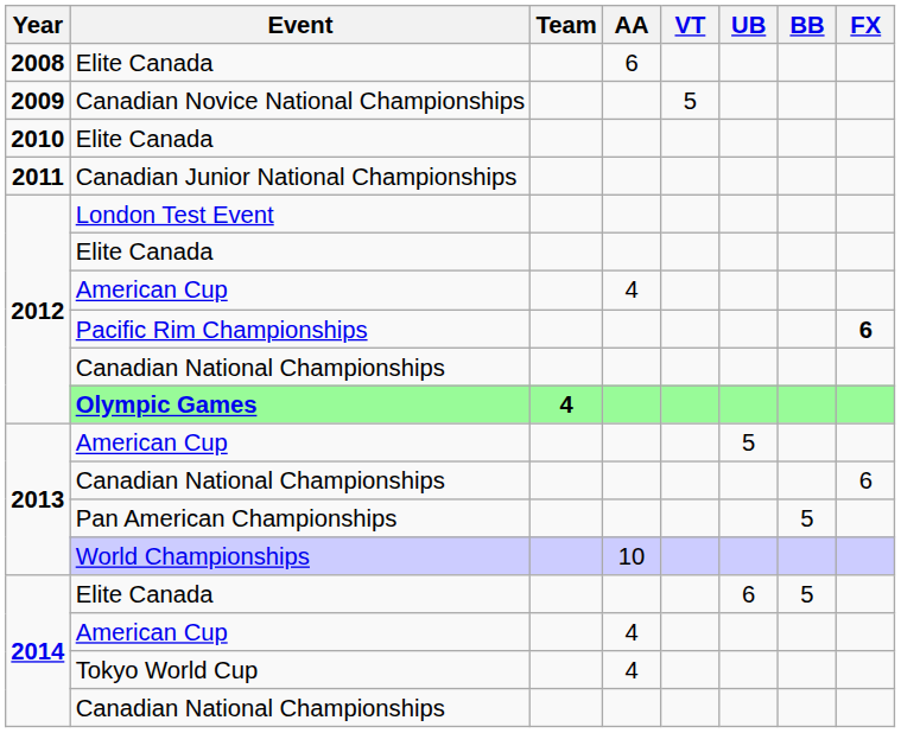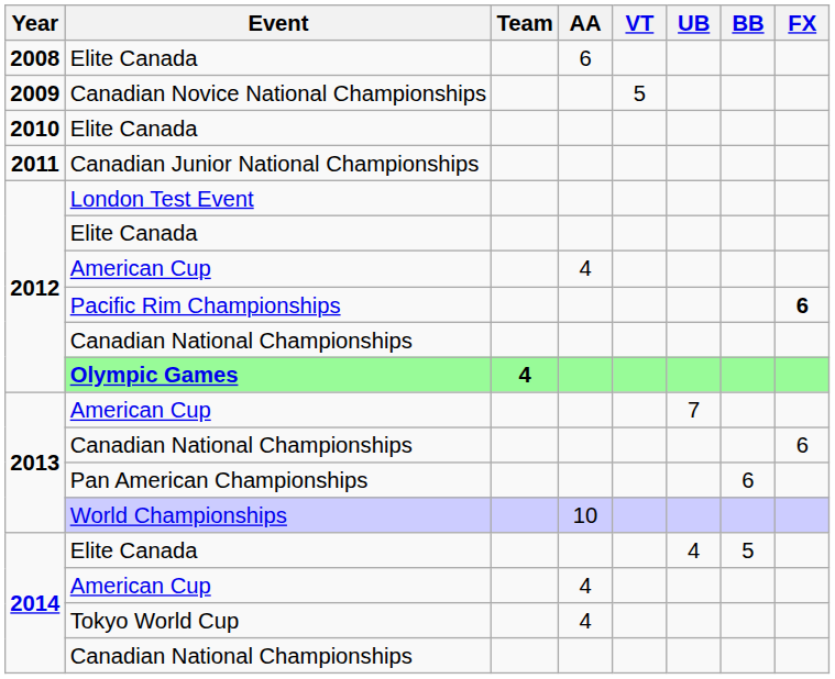2013 / American Cup | UB: 5 -> 7
Pan American Championships | BB: 5 -> 6
2014 / Elite Canada | UB: 6 -> 4
